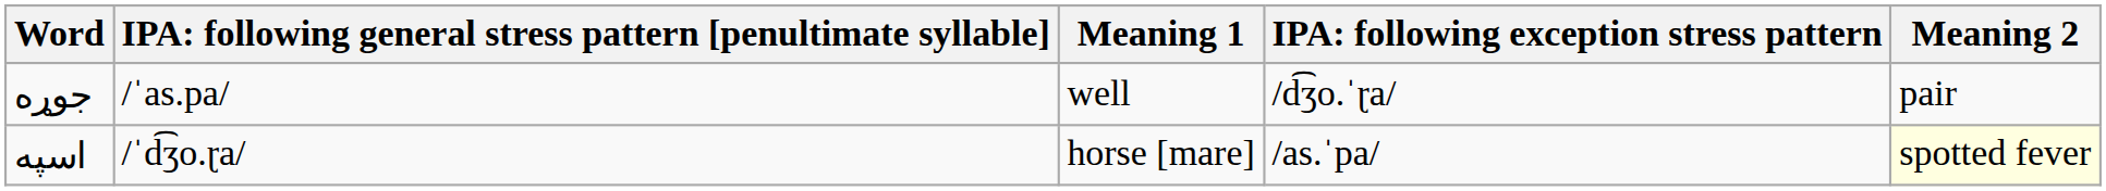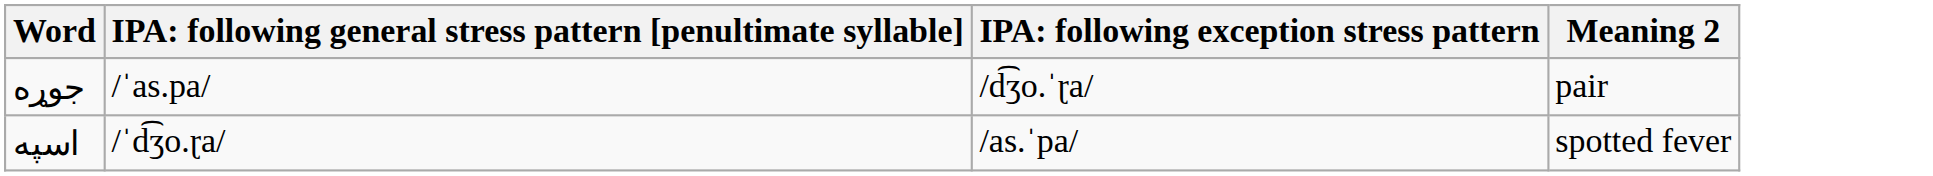- column: Meaning 1 | well | horse [mare]
اسپه | Meaning 2: lightyellow background -> no background
